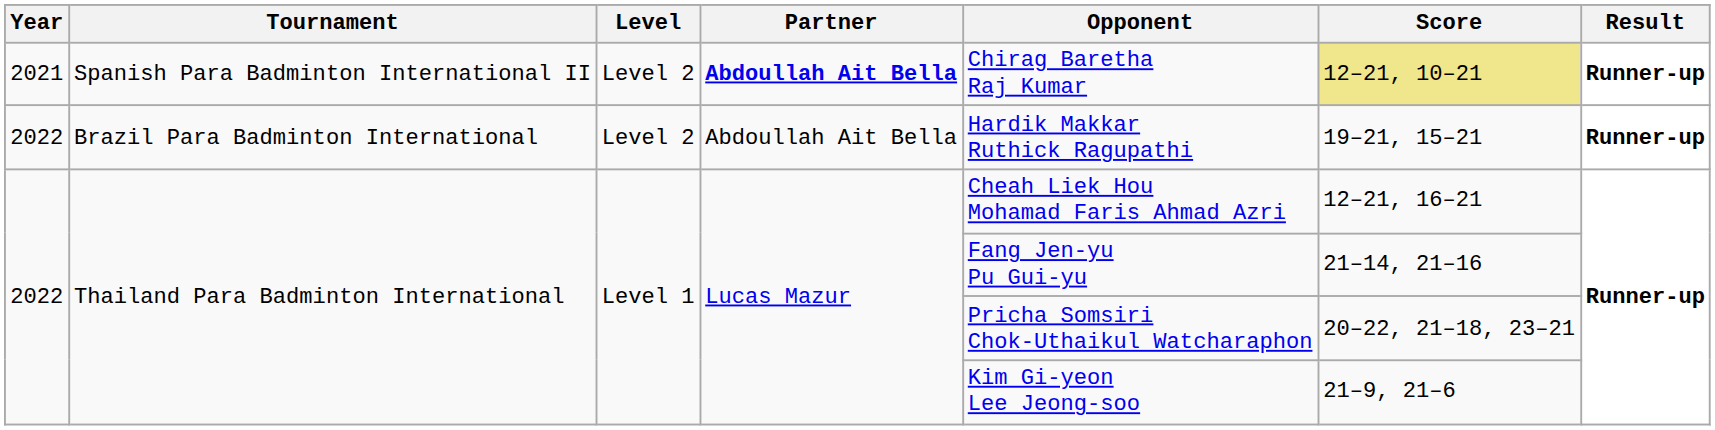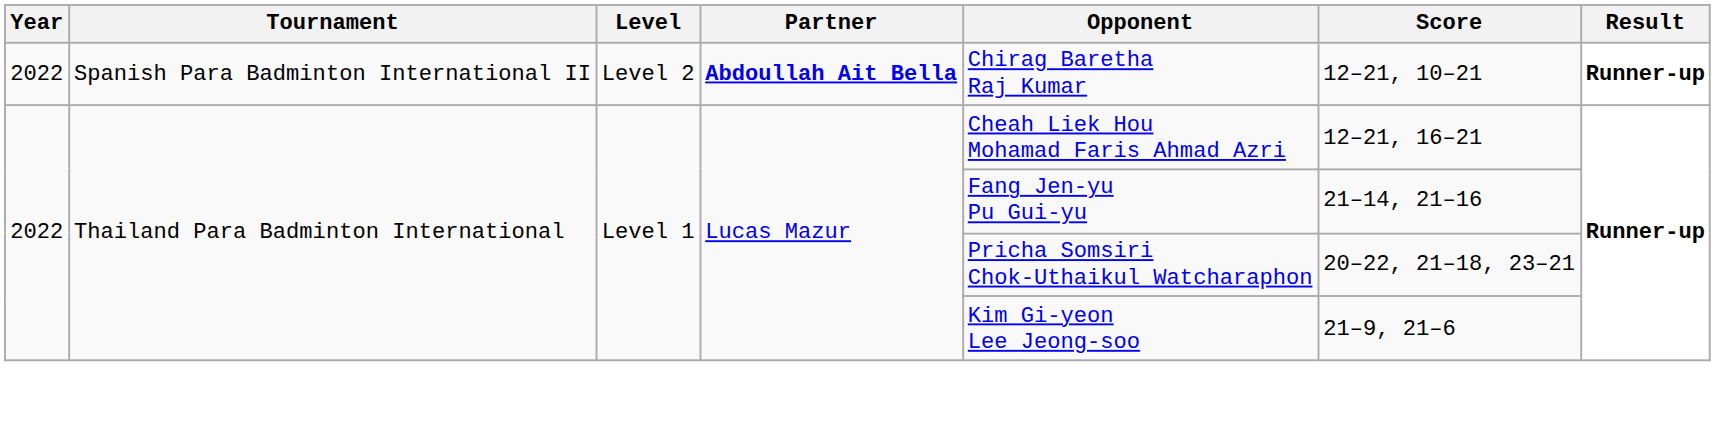Spanish Para Badminton International II | Year: 2021 -> 2022
Spanish Para Badminton International II | Score: khaki background -> no background
- row: 2022 | Brazil Para Badminton International | Level 2 | Abdoullah Ait Bella | Hardik Makkar Ruthick Ragupathi | 19–21, 15–21 | Runner-up
